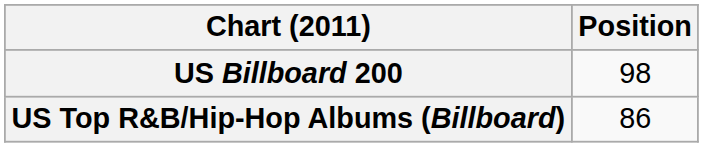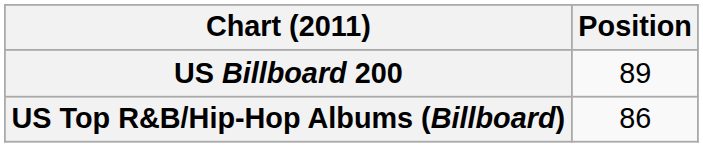US Billboard 200 | Position: 98 -> 89
